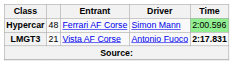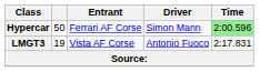Hypercar | column 2: 48 -> 50
LMGT3 | column 2: 21 -> 19
LMGT3 | Time: bold -> normal
